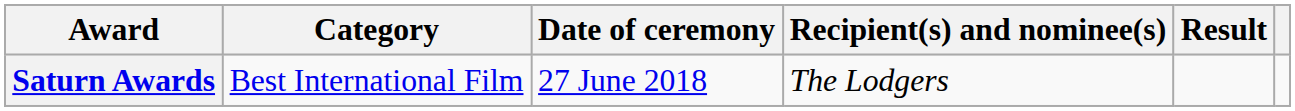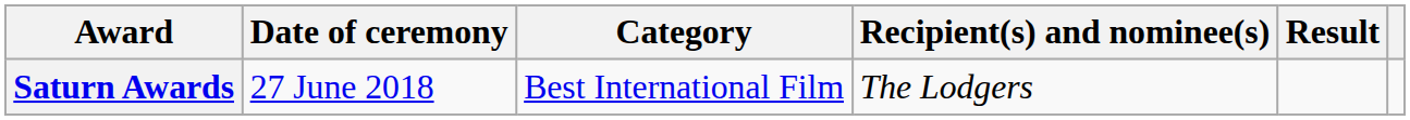columns swapped: Date of ceremony <-> Category
